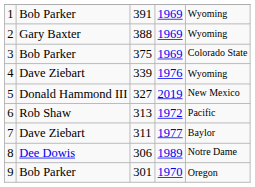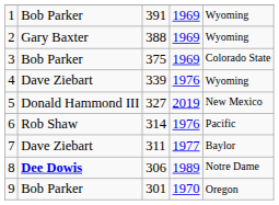6 | column 3: 313 -> 314
6 | column 4: 1972 -> 1976
8 | column 2: normal -> bold
